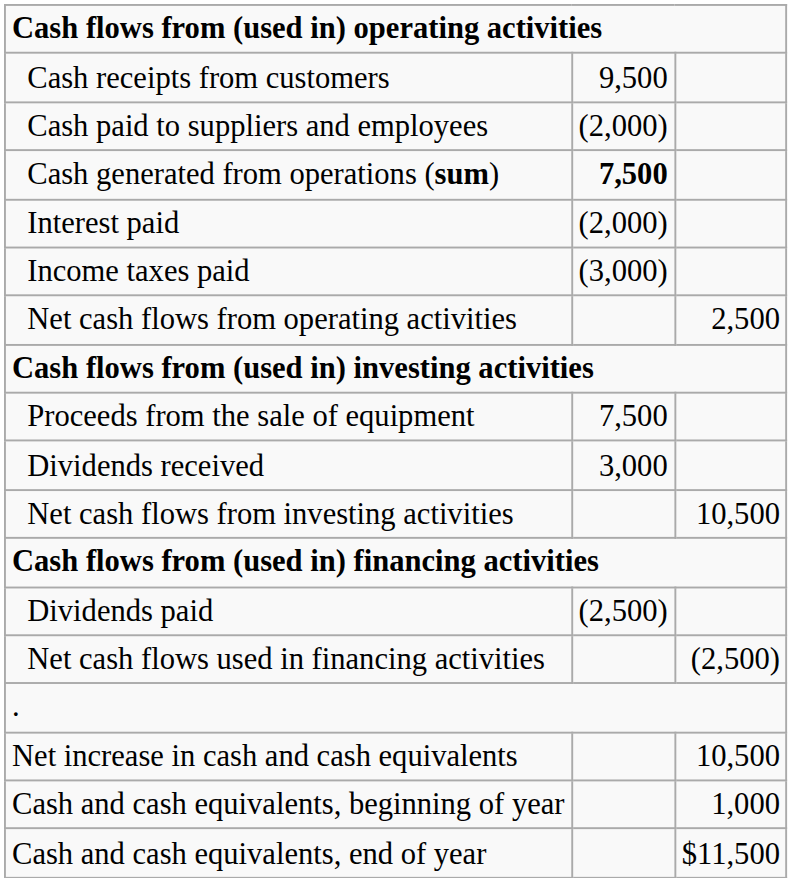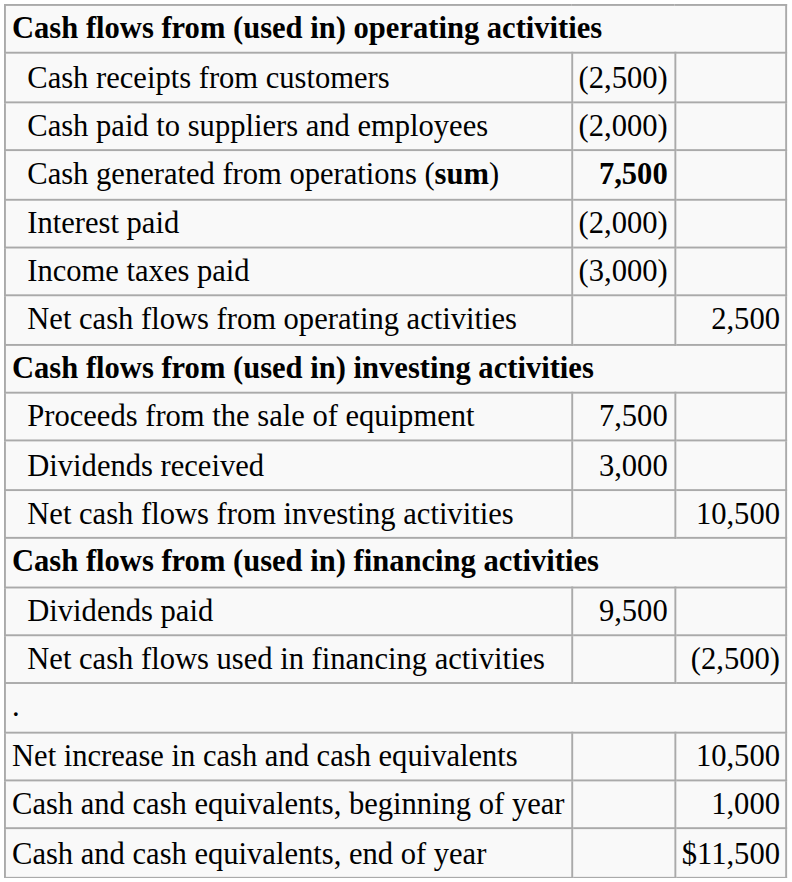Cash receipts from customers | column 2: 9,500 -> (2,500)
Dividends paid | column 2: (2,500) -> 9,500
